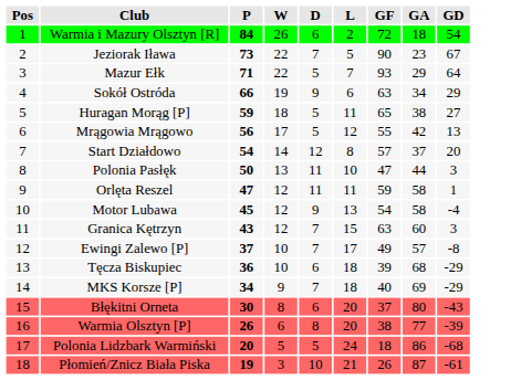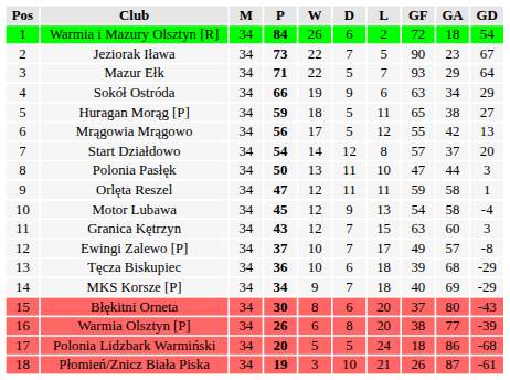+ column: M | 34 | 34 | 34 | 34 | 34 | 34 | 34 | 34 | 34 | 34 | 34 | 34 | 34 | 34 | 34 | 34 | 34 | 34
